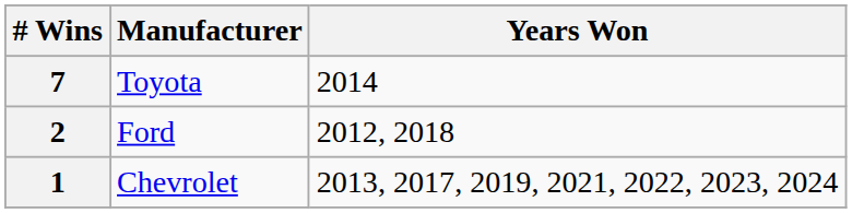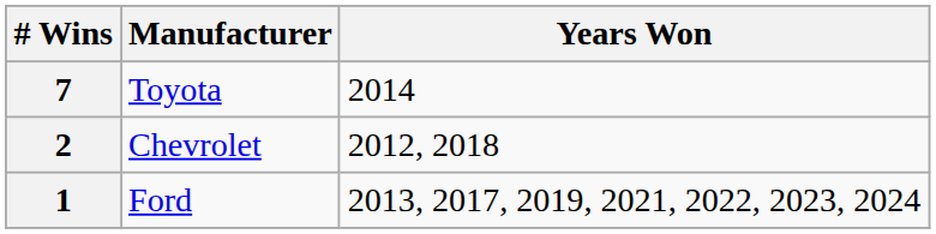2 | Manufacturer: Ford -> Chevrolet
1 | Manufacturer: Chevrolet -> Ford
